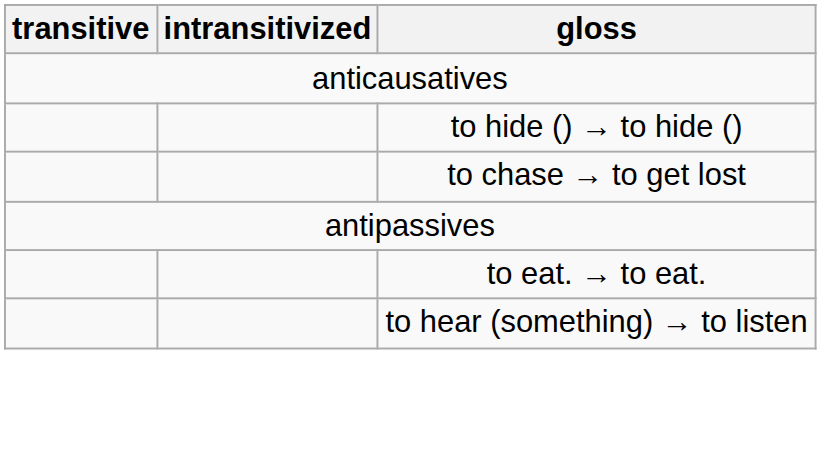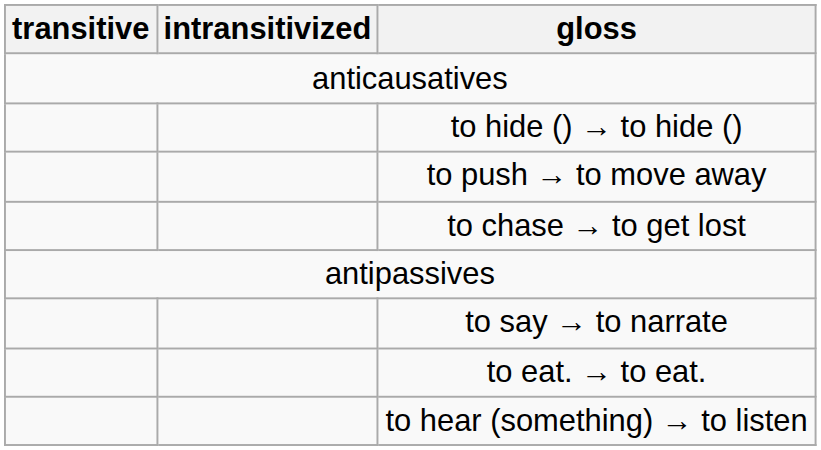+ row: to push → to move away
+ row: to say → to narrate
